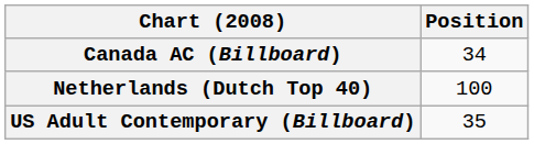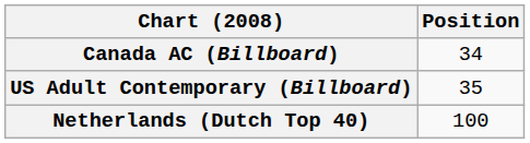rows swapped: Netherlands (Dutch Top 40) <-> US Adult Contemporary (Billboard)
